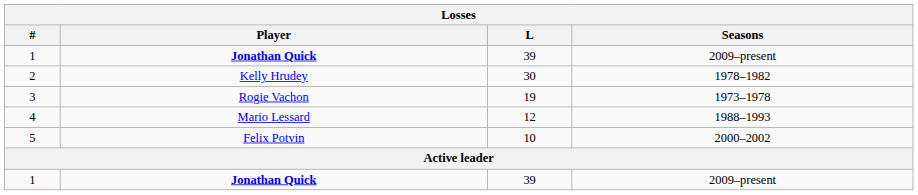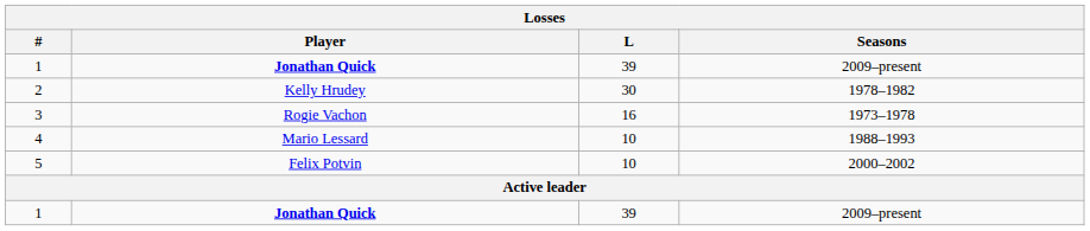3 | L: 19 -> 16
4 | L: 12 -> 10
